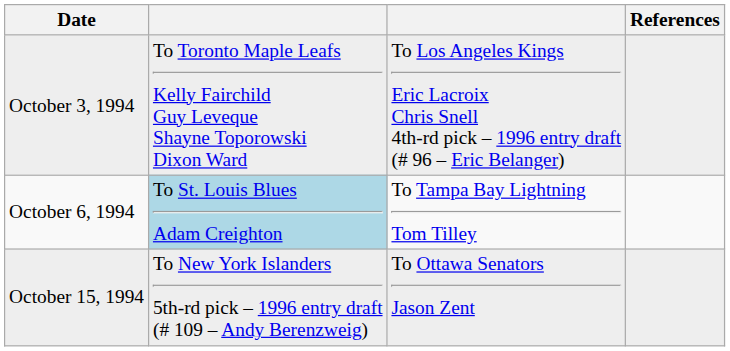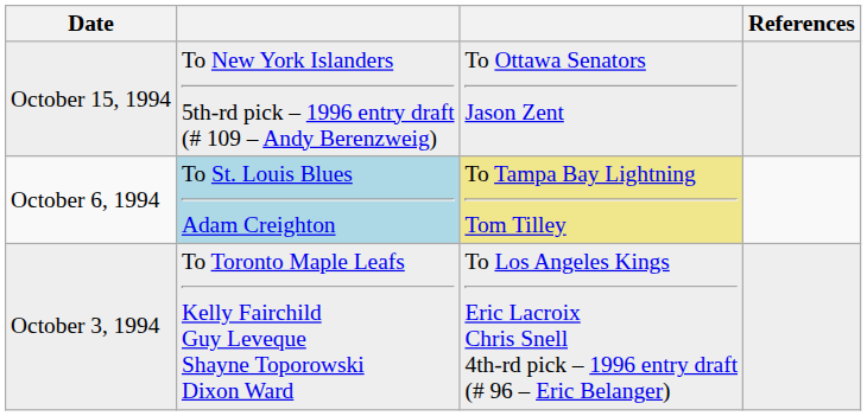rows swapped: October 3, 1994 <-> October 15, 1994
October 6, 1994 | column 3: no background -> khaki background
